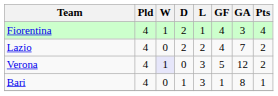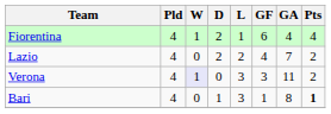Fiorentina | GF: 4 -> 6
Fiorentina | GA: 3 -> 4
Verona | GF: 5 -> 3
Verona | GA: 12 -> 11
Bari | Pts: normal -> bold
